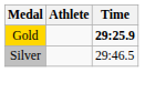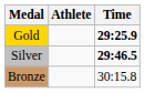Silver | Time: normal -> bold
+ row: Bronze | 30:15.8
